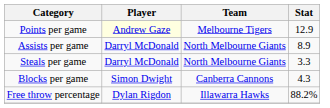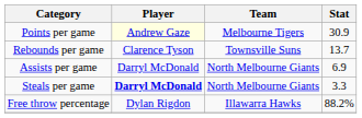Points per game | Stat: 12.9 -> 30.9
+ row: Rebounds per game | Clarence Tyson | Townsville Suns | 13.7
Assists per game | Stat: 8.9 -> 6.9
Steals per game | Player: normal -> bold
- row: Blocks per game | Simon Dwight | Canberra Cannons | 4.3
